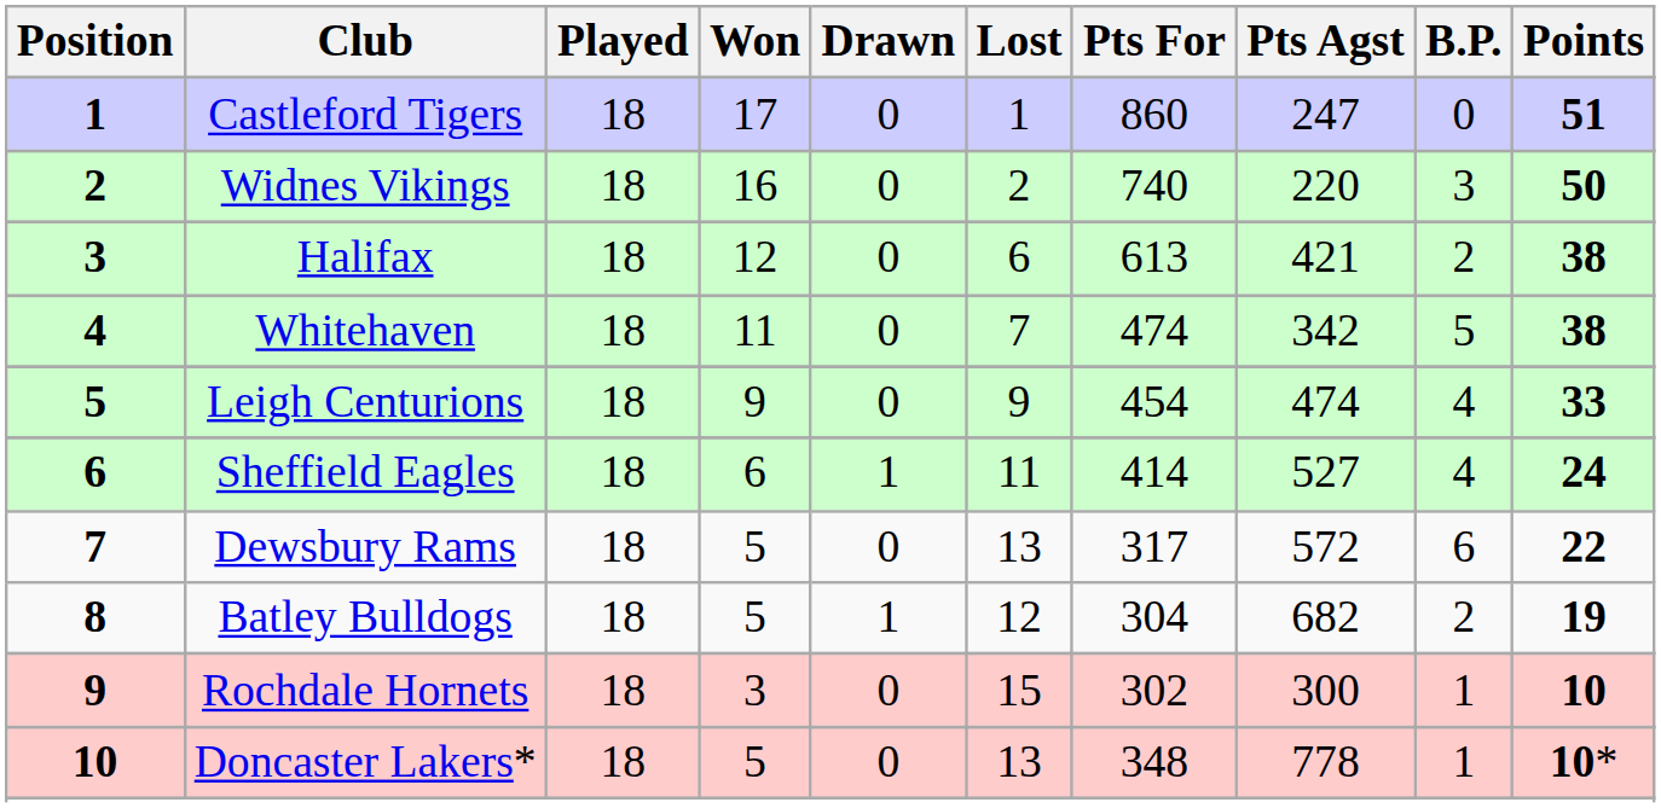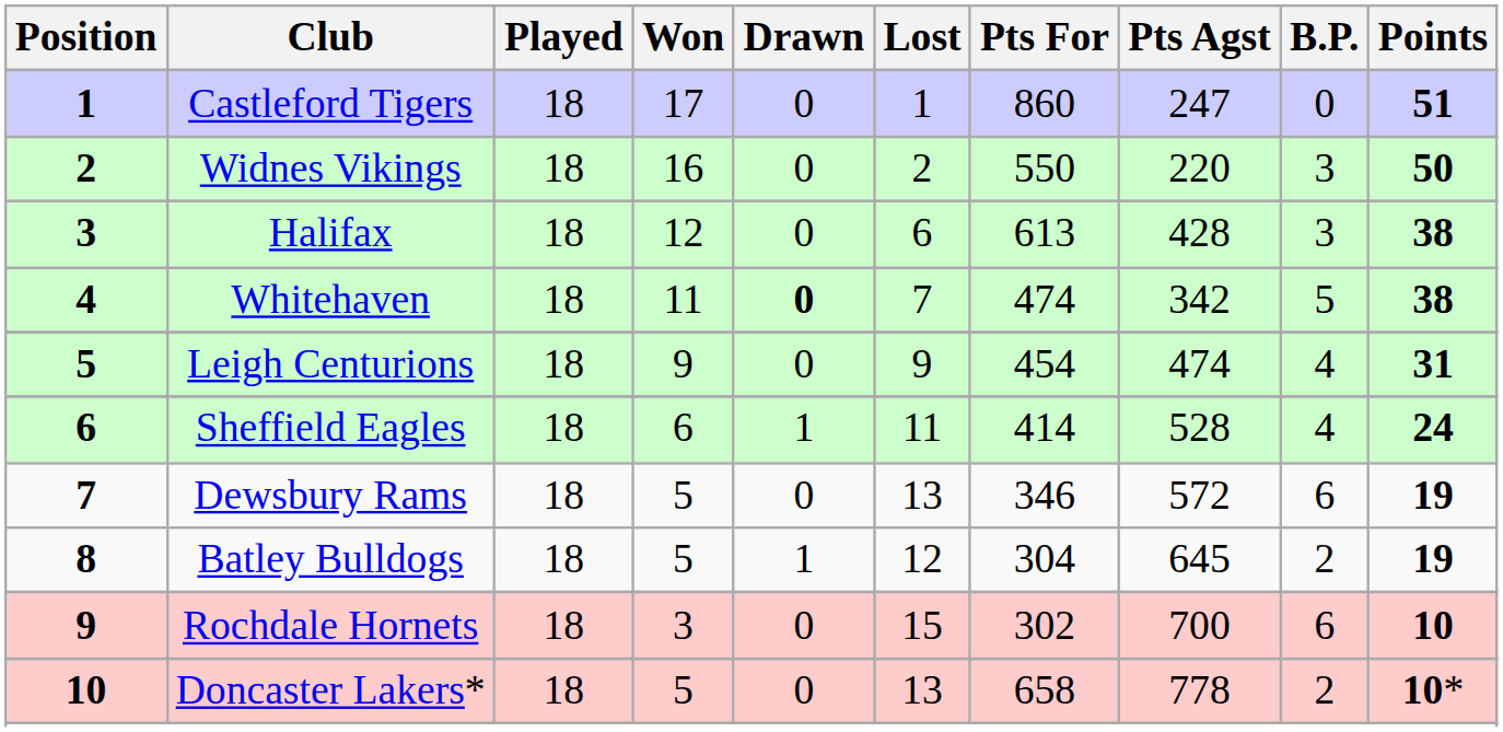Widnes Vikings | Pts For: 740 -> 550
Halifax | Pts Agst: 421 -> 428
Halifax | B.P.: 2 -> 3
Whitehaven | Drawn: normal -> bold
Leigh Centurions | Points: 33 -> 31
Sheffield Eagles | Pts Agst: 527 -> 528
Dewsbury Rams | Pts For: 317 -> 346
Dewsbury Rams | Points: 22 -> 19
Batley Bulldogs | Pts Agst: 682 -> 645
Rochdale Hornets | Pts Agst: 300 -> 700
Rochdale Hornets | B.P.: 1 -> 6
Doncaster Lakers* | Pts For: 348 -> 658
Doncaster Lakers* | B.P.: 1 -> 2
